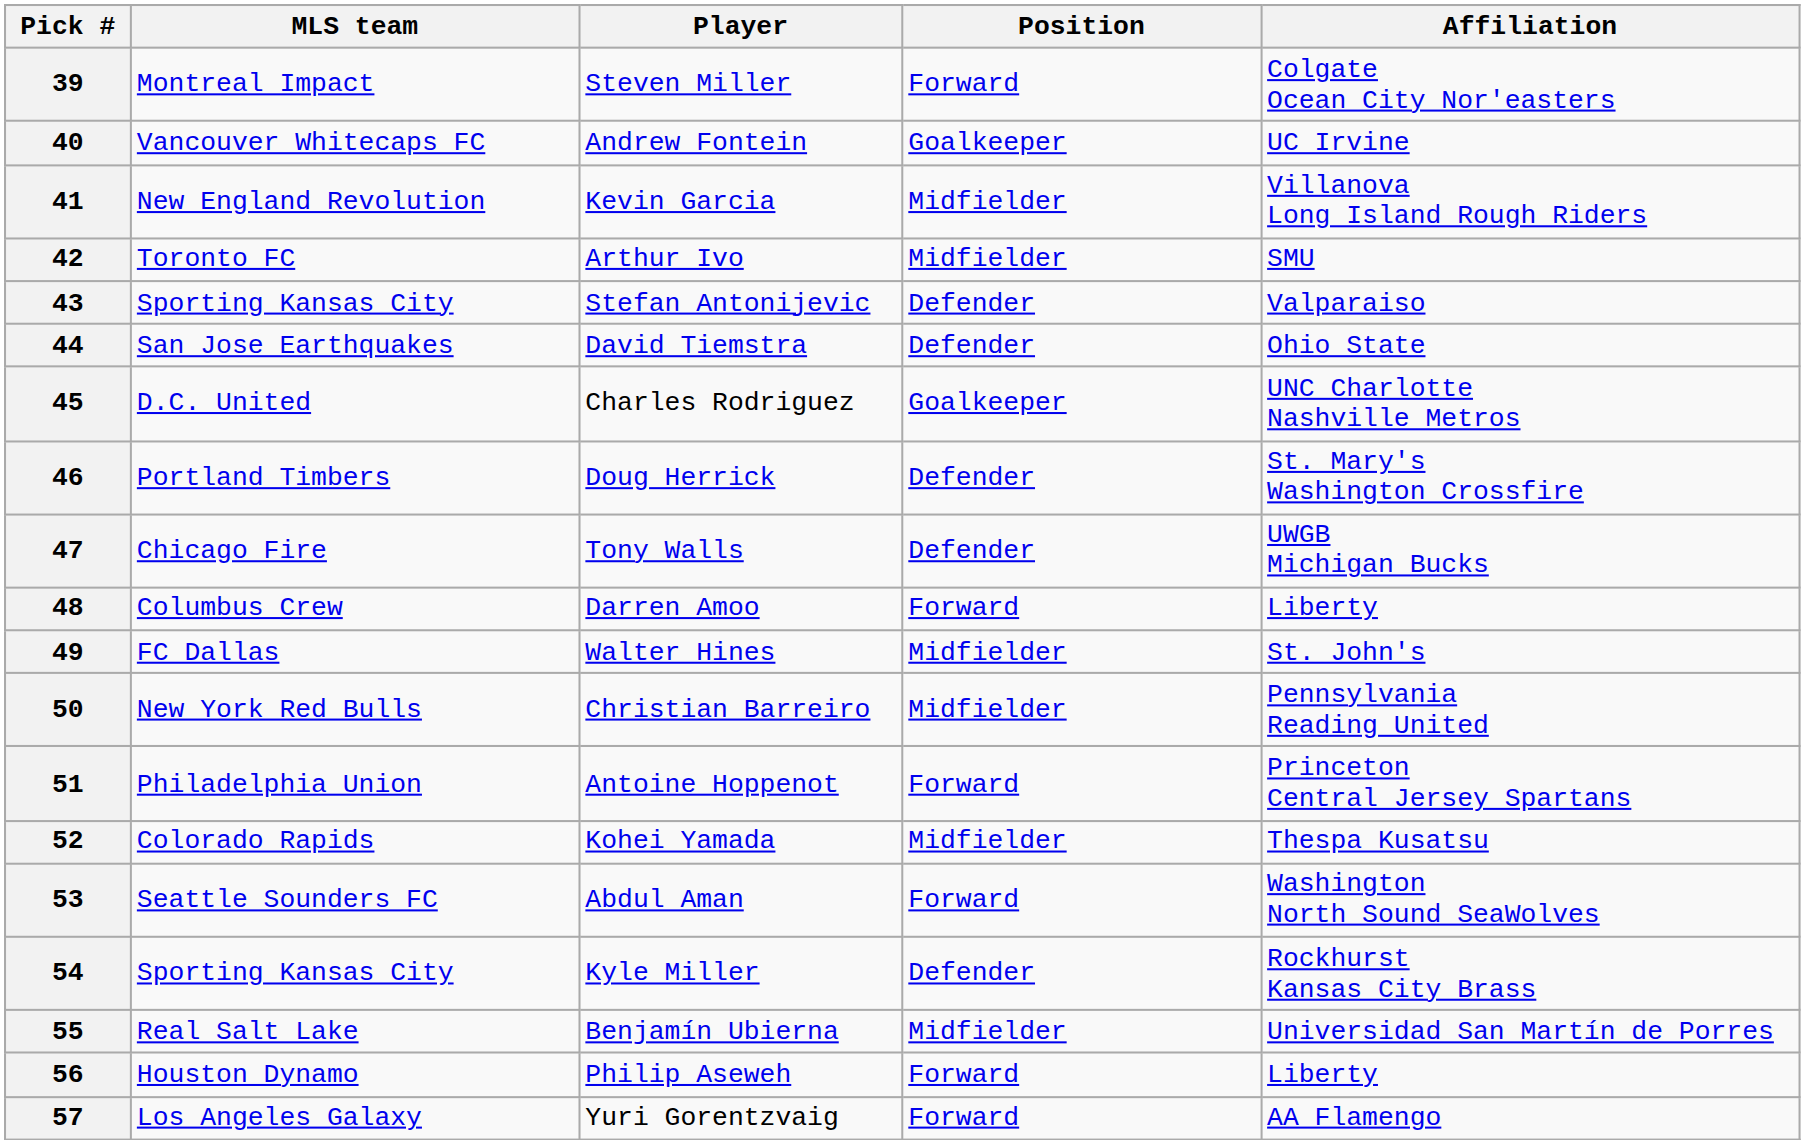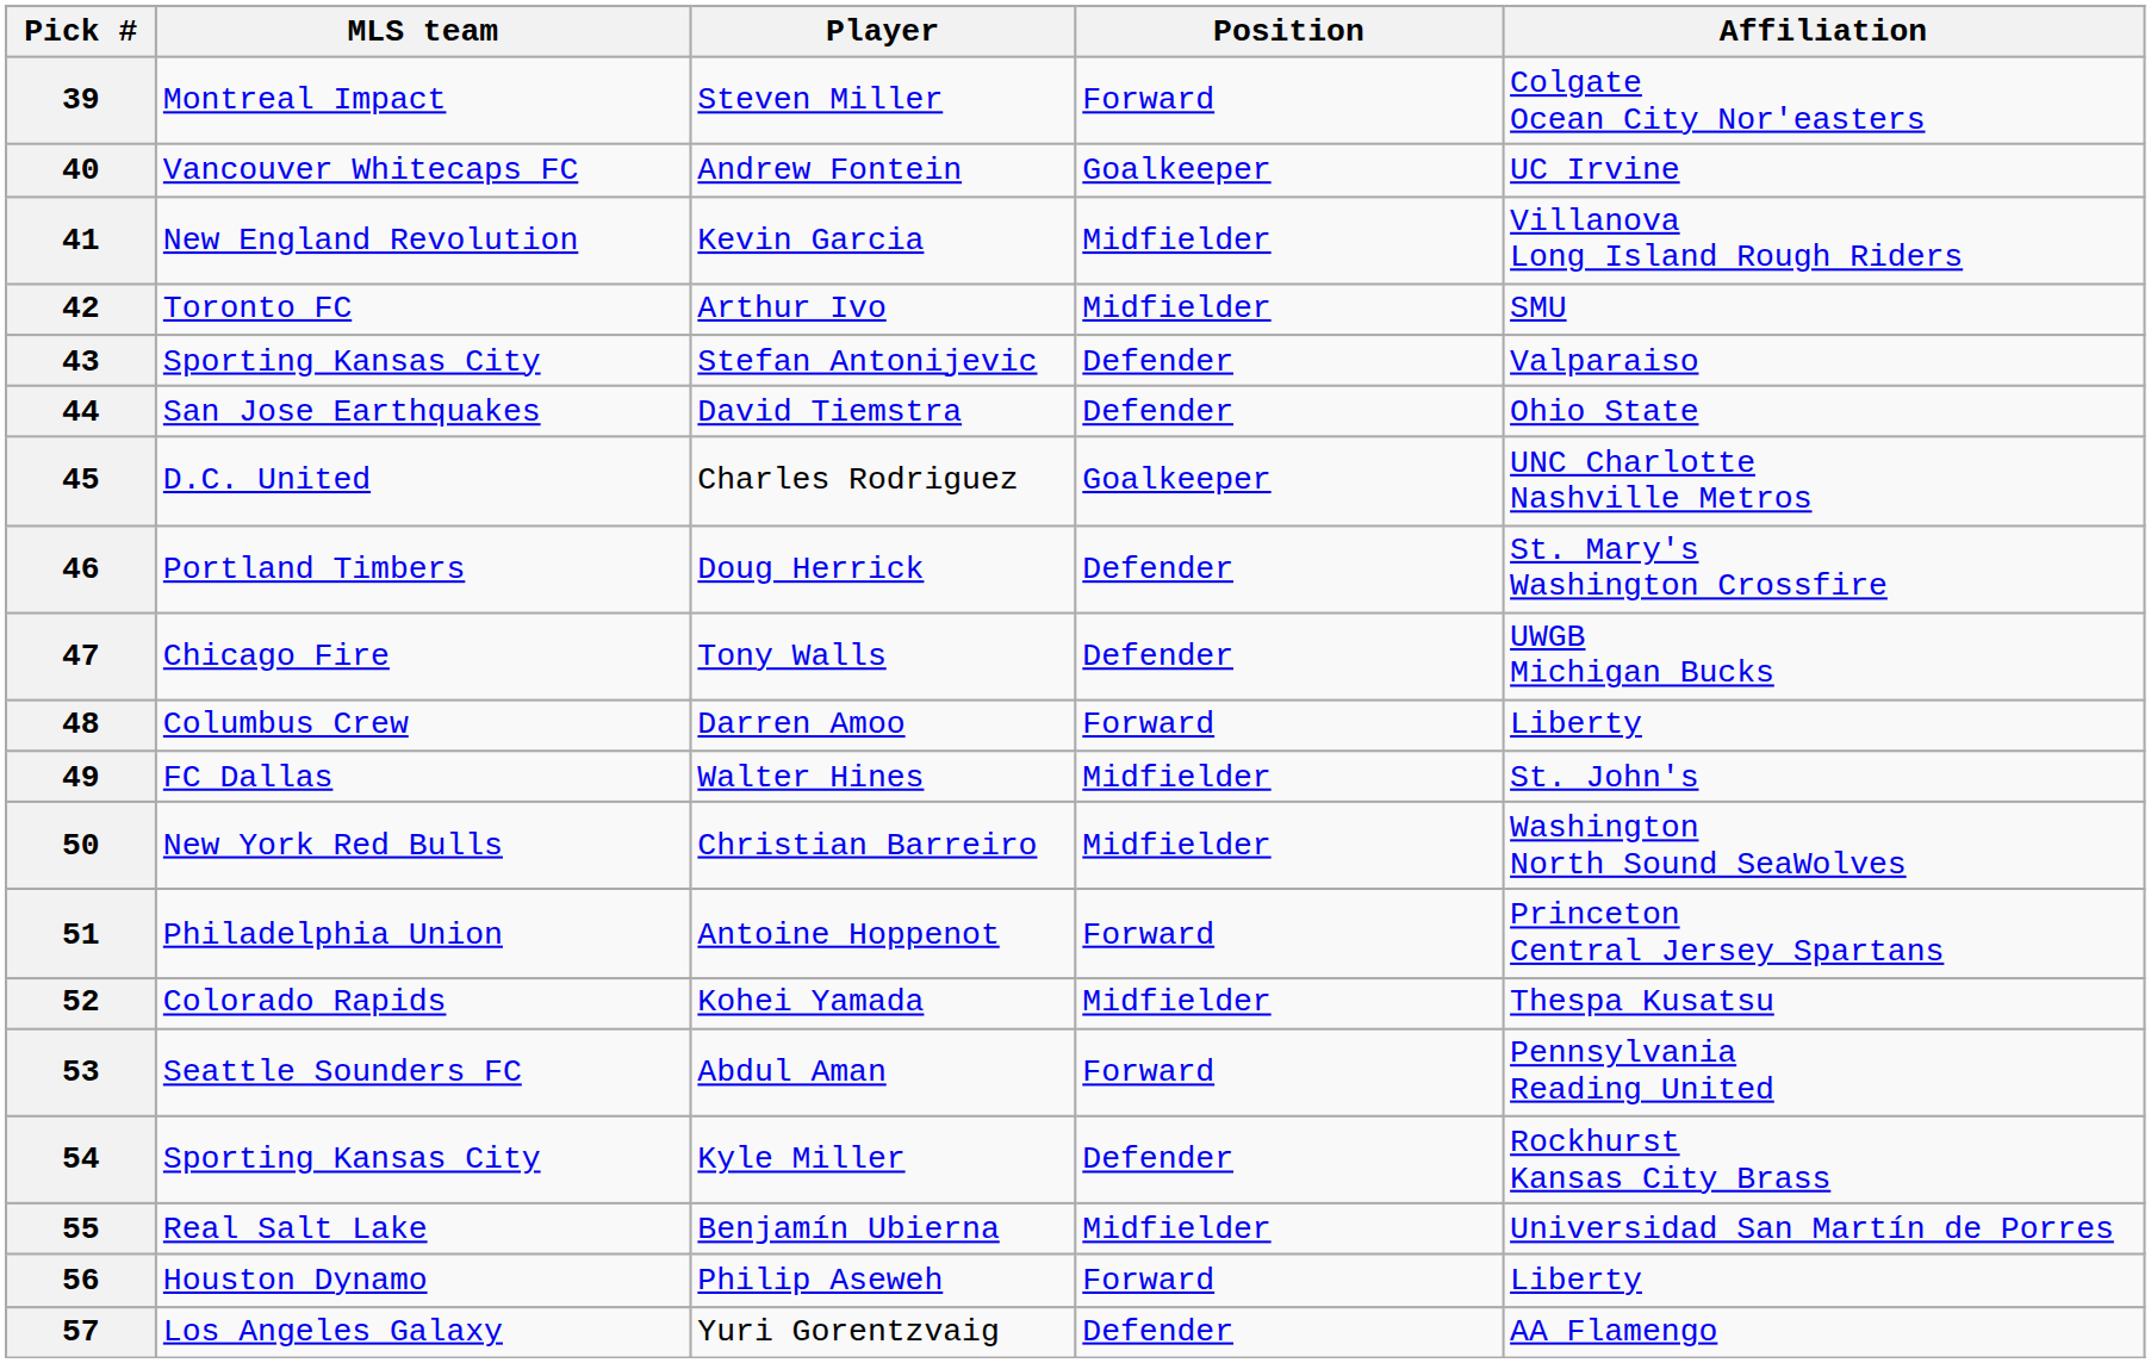50 | Affiliation: Pennsylvania Reading United -> Washington North Sound SeaWolves
53 | Affiliation: Washington North Sound SeaWolves -> Pennsylvania Reading United
57 | Position: Forward -> Defender
